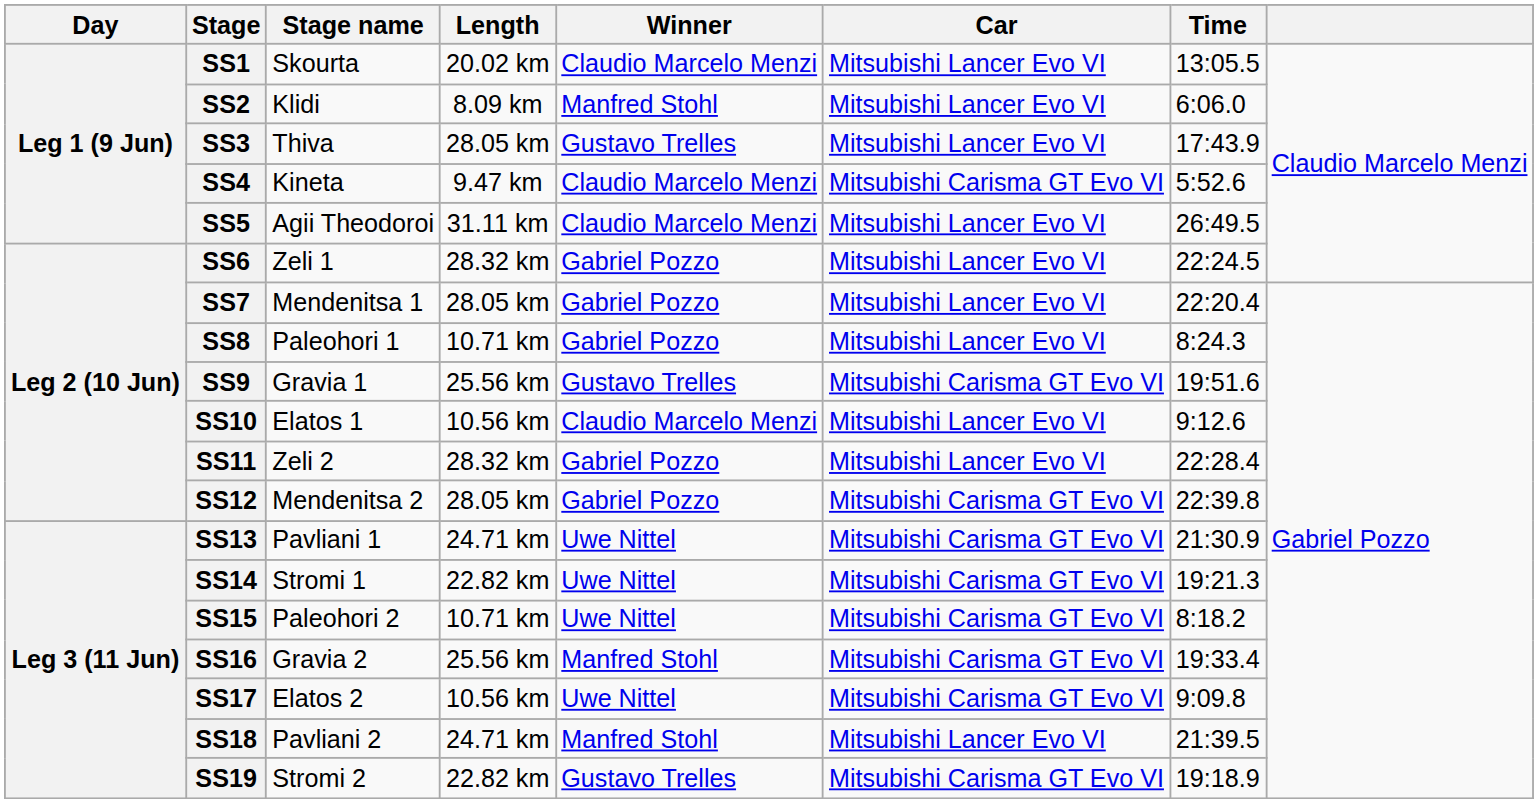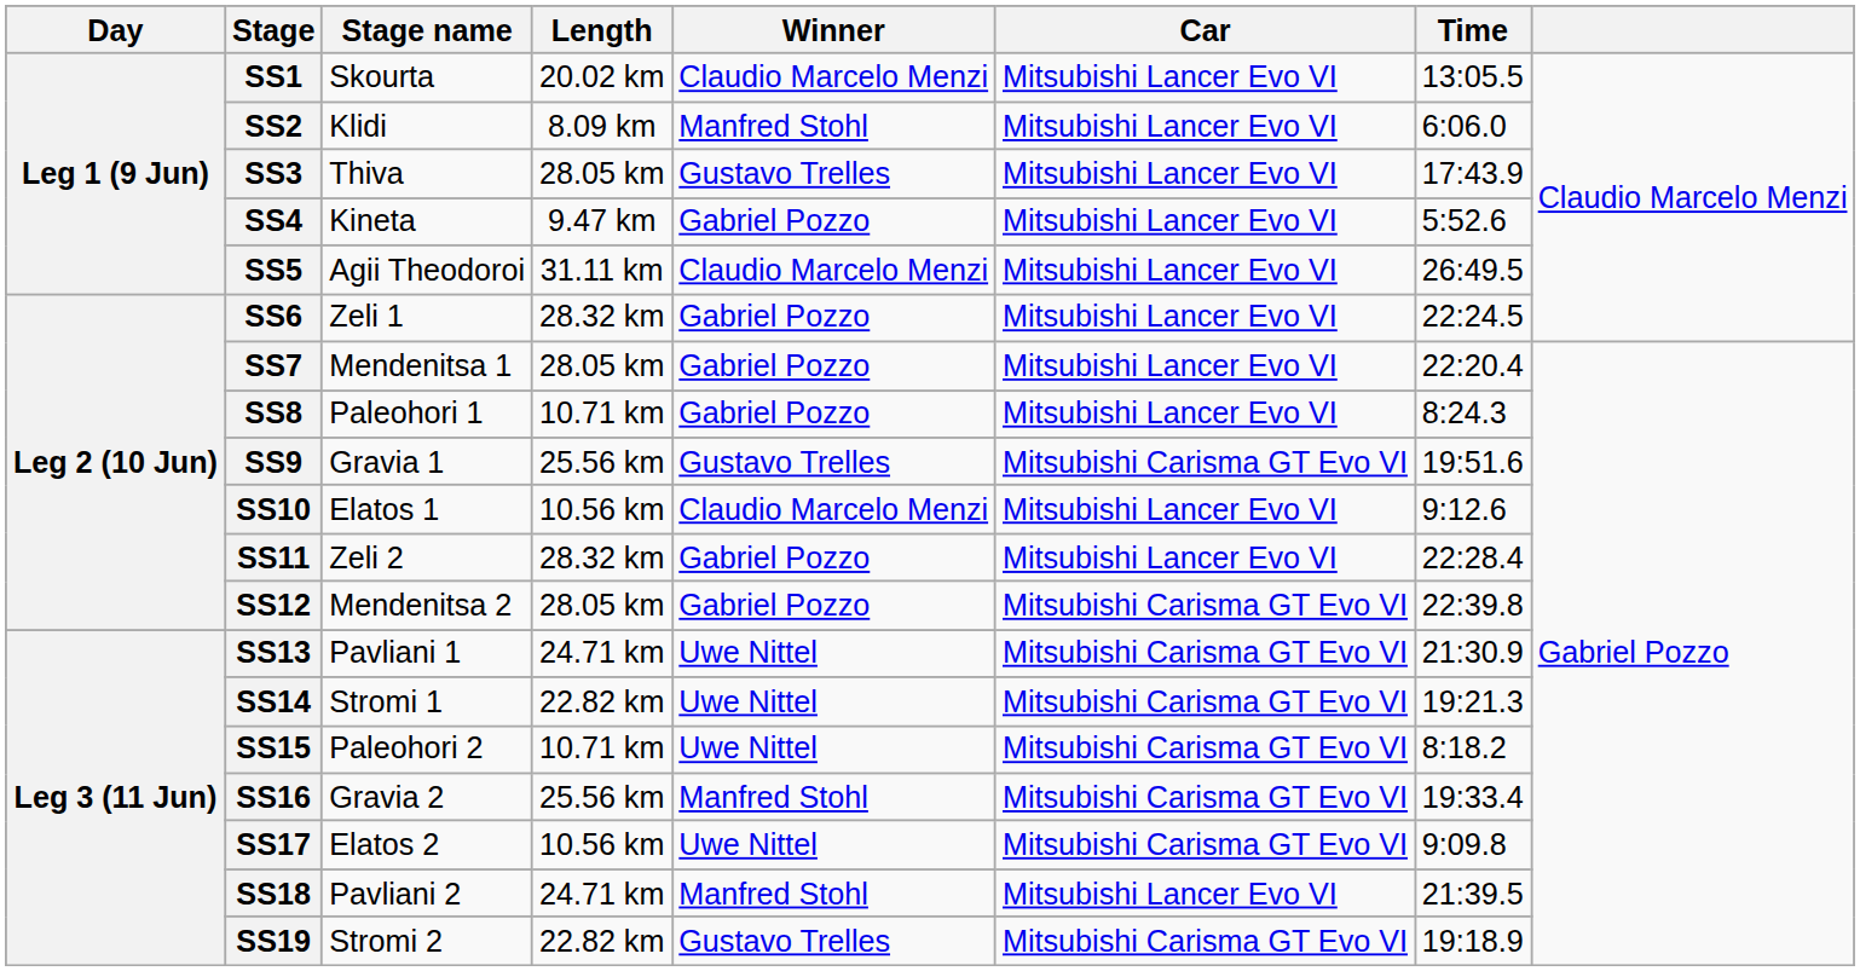SS4 | Winner: Claudio Marcelo Menzi -> Gabriel Pozzo
SS4 | Car: Mitsubishi Carisma GT Evo VI -> Mitsubishi Lancer Evo VI
